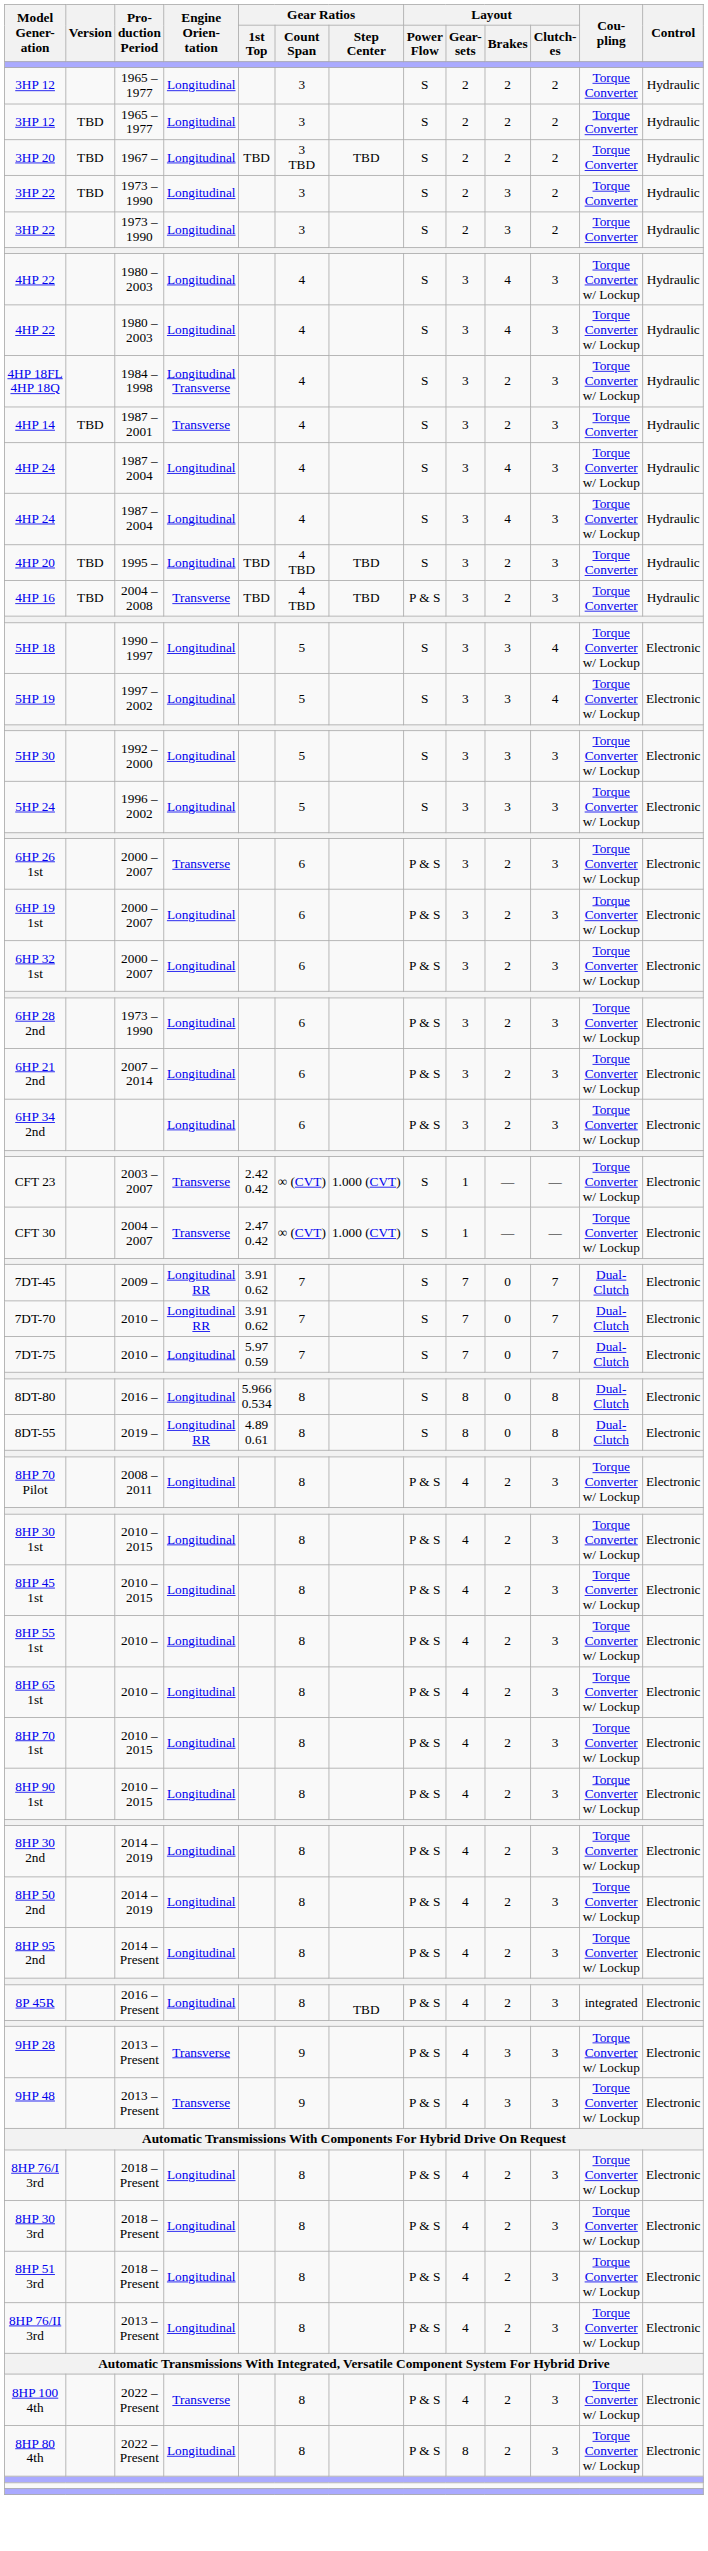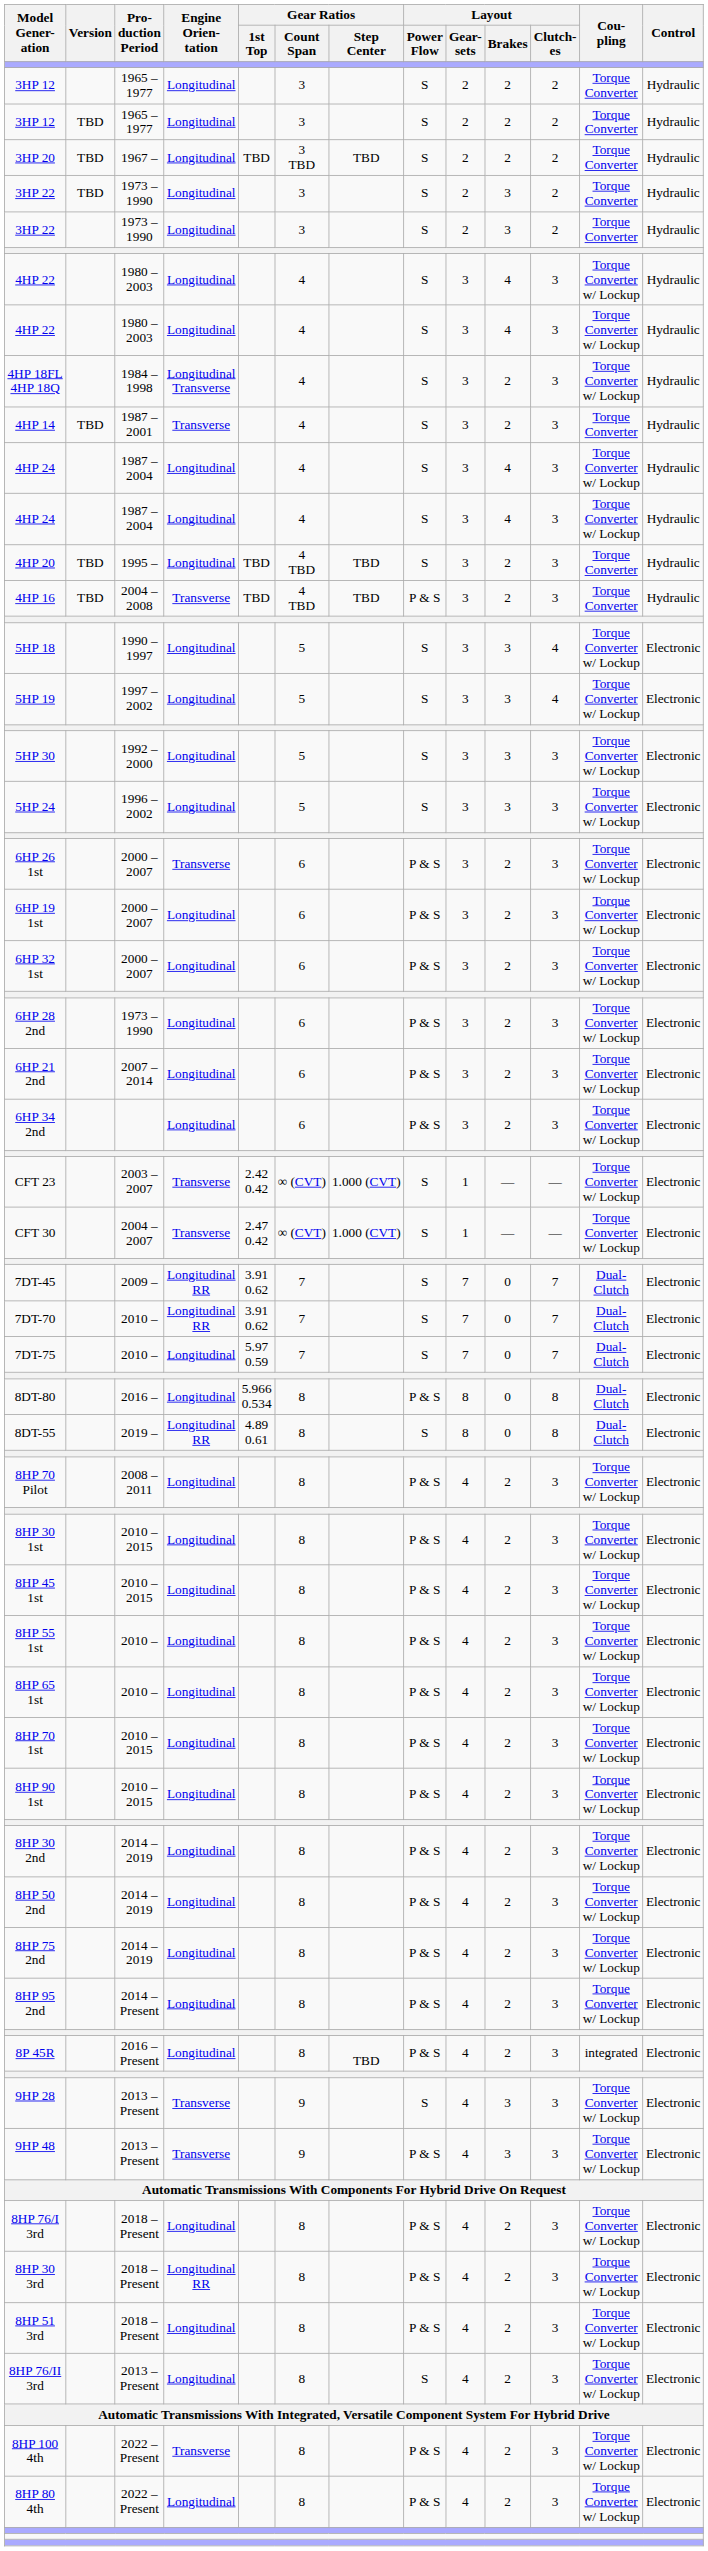8DT-80 | Layout / Power Flow: S -> P & S
+ row: 8HP 75 2nd | 2014 – 2019 | Longitudinal | 8 | P & S | 4 | 2 | 3 | Torque Converter w/ Lockup | Electronic
9HP 28 | Layout / Power Flow: P & S -> S
8HP 30 3rd | Engine Orien- tation: Longitudinal -> Longitudinal RR
8HP 76/II 3rd | Layout / Power Flow: P & S -> S
8HP 80 4th | Layout / Gear- sets: 8 -> 4
